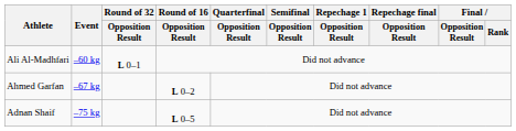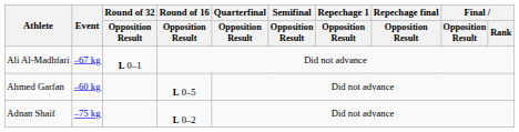Ali Al-Madhfari | Event: –60 kg -> –67 kg
Ahmed Garfan | Event: –67 kg -> –60 kg
Ahmed Garfan | Round of 16 / Opposition Result: L 0–2 -> L 0–5
Adnan Shaif | Round of 16 / Opposition Result: L 0–5 -> L 0–2
